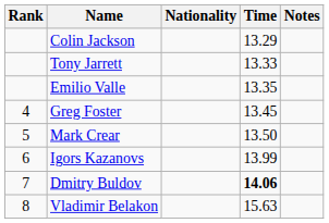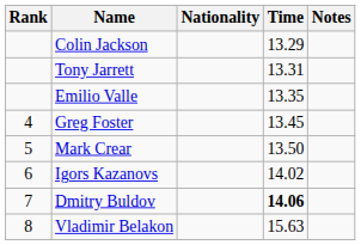Tony Jarrett | Time: 13.33 -> 13.31
Igors Kazanovs | Time: 13.99 -> 14.02
